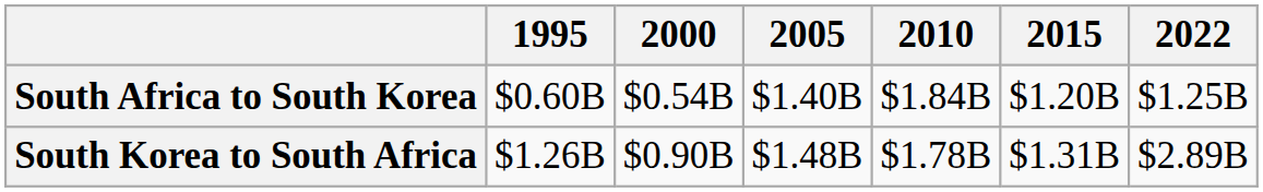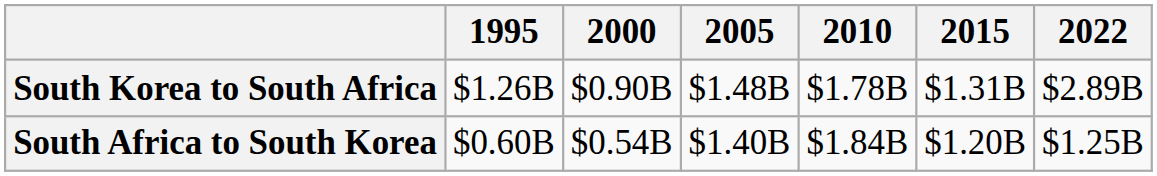rows swapped: South Africa to South Korea <-> South Korea to South Africa
